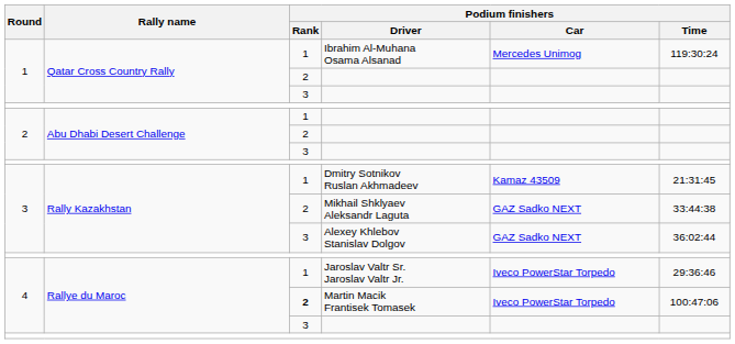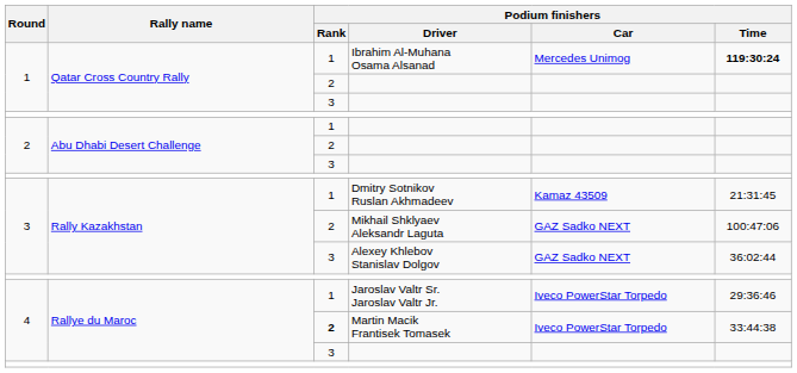Ibrahim Al-Muhana Osama Alsanad | Podium finishers / Time: normal -> bold
Mikhail Shklyaev Aleksandr Laguta | Podium finishers / Time: 33:44:38 -> 100:47:06
Martin Macik Frantisek Tomasek | Podium finishers / Time: 100:47:06 -> 33:44:38
